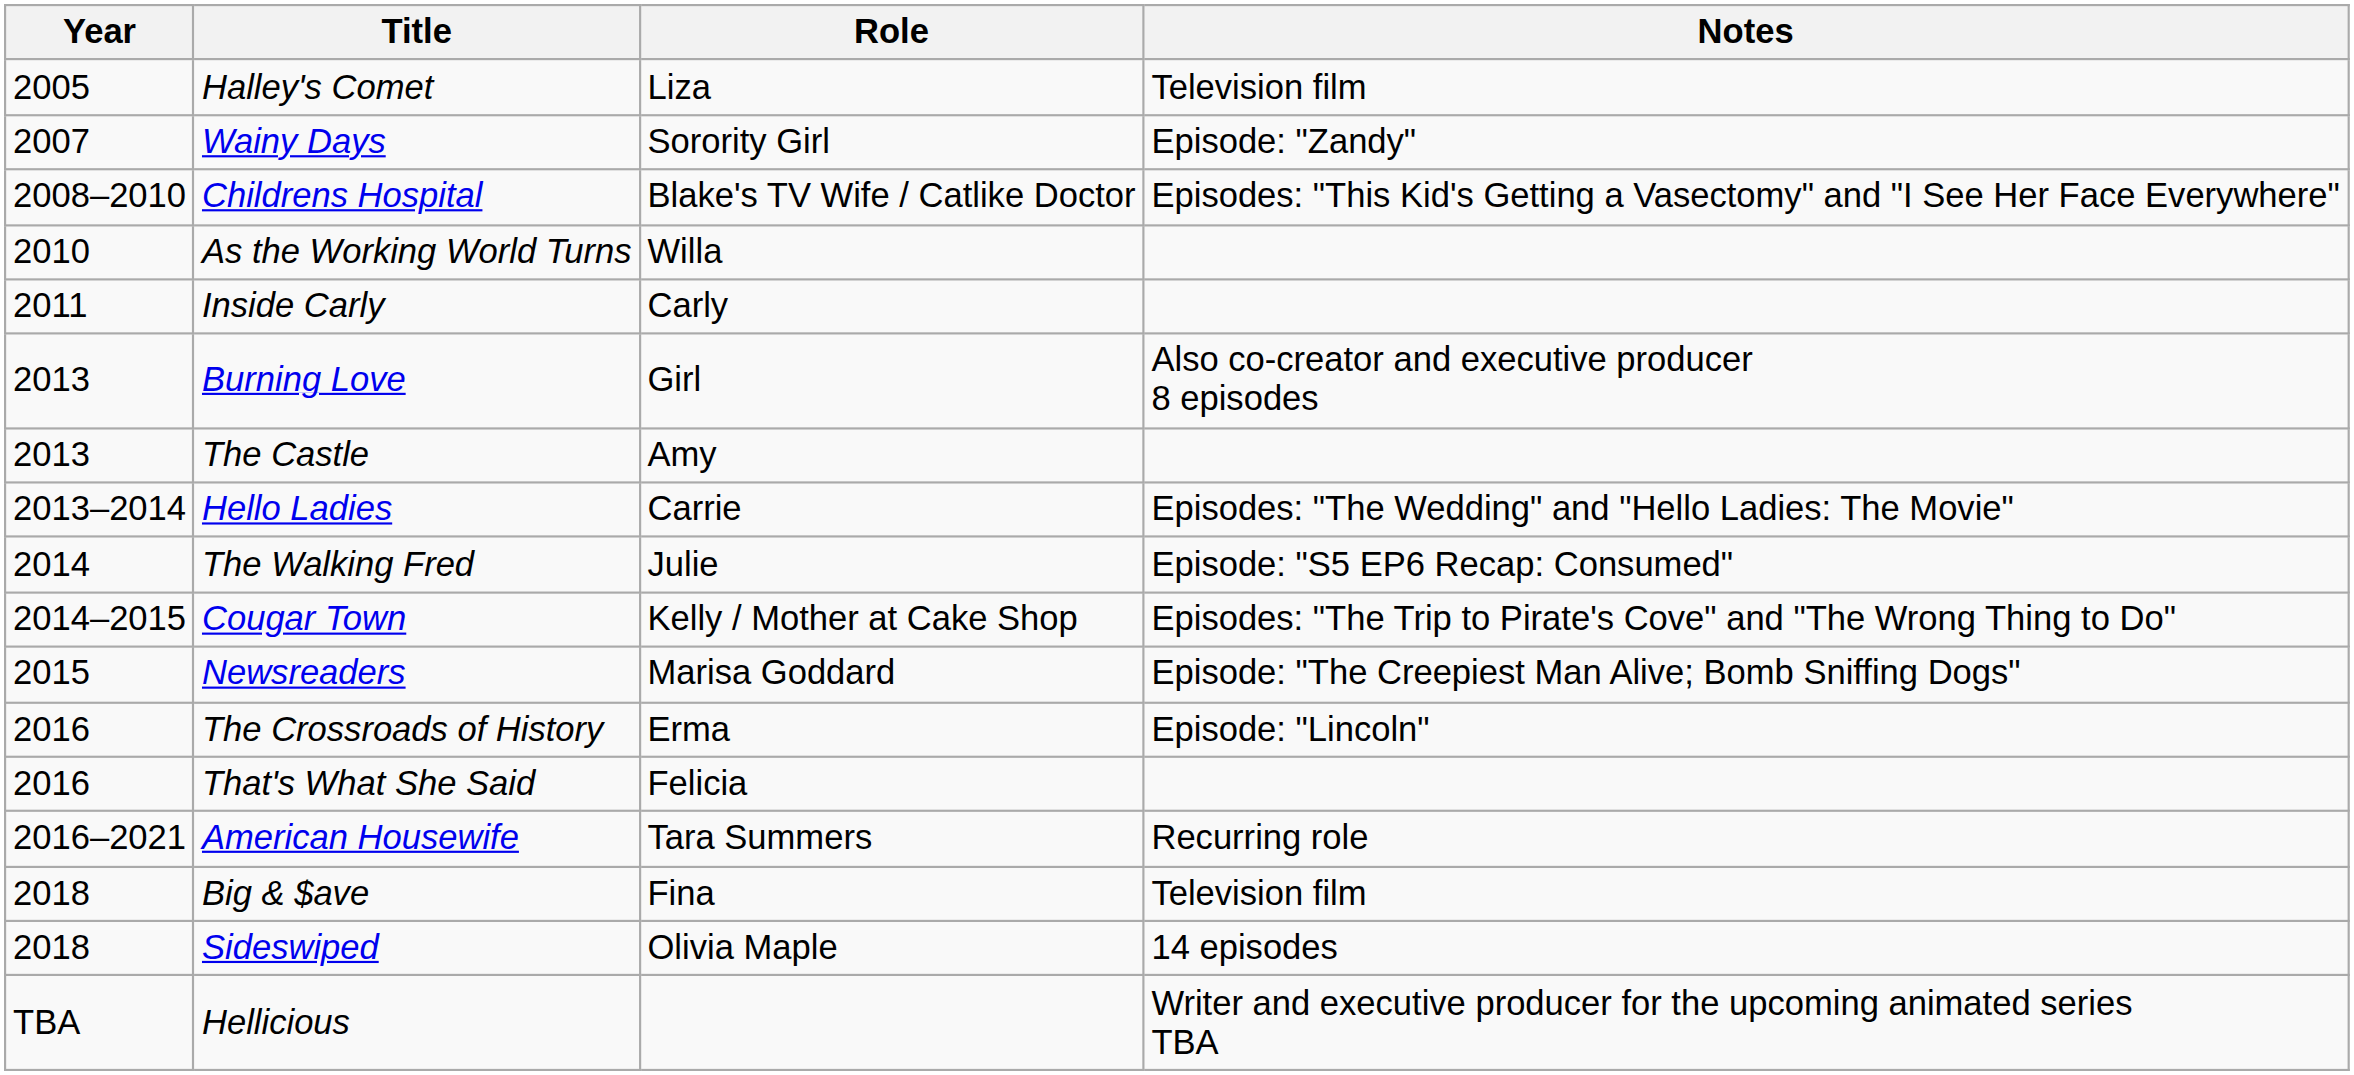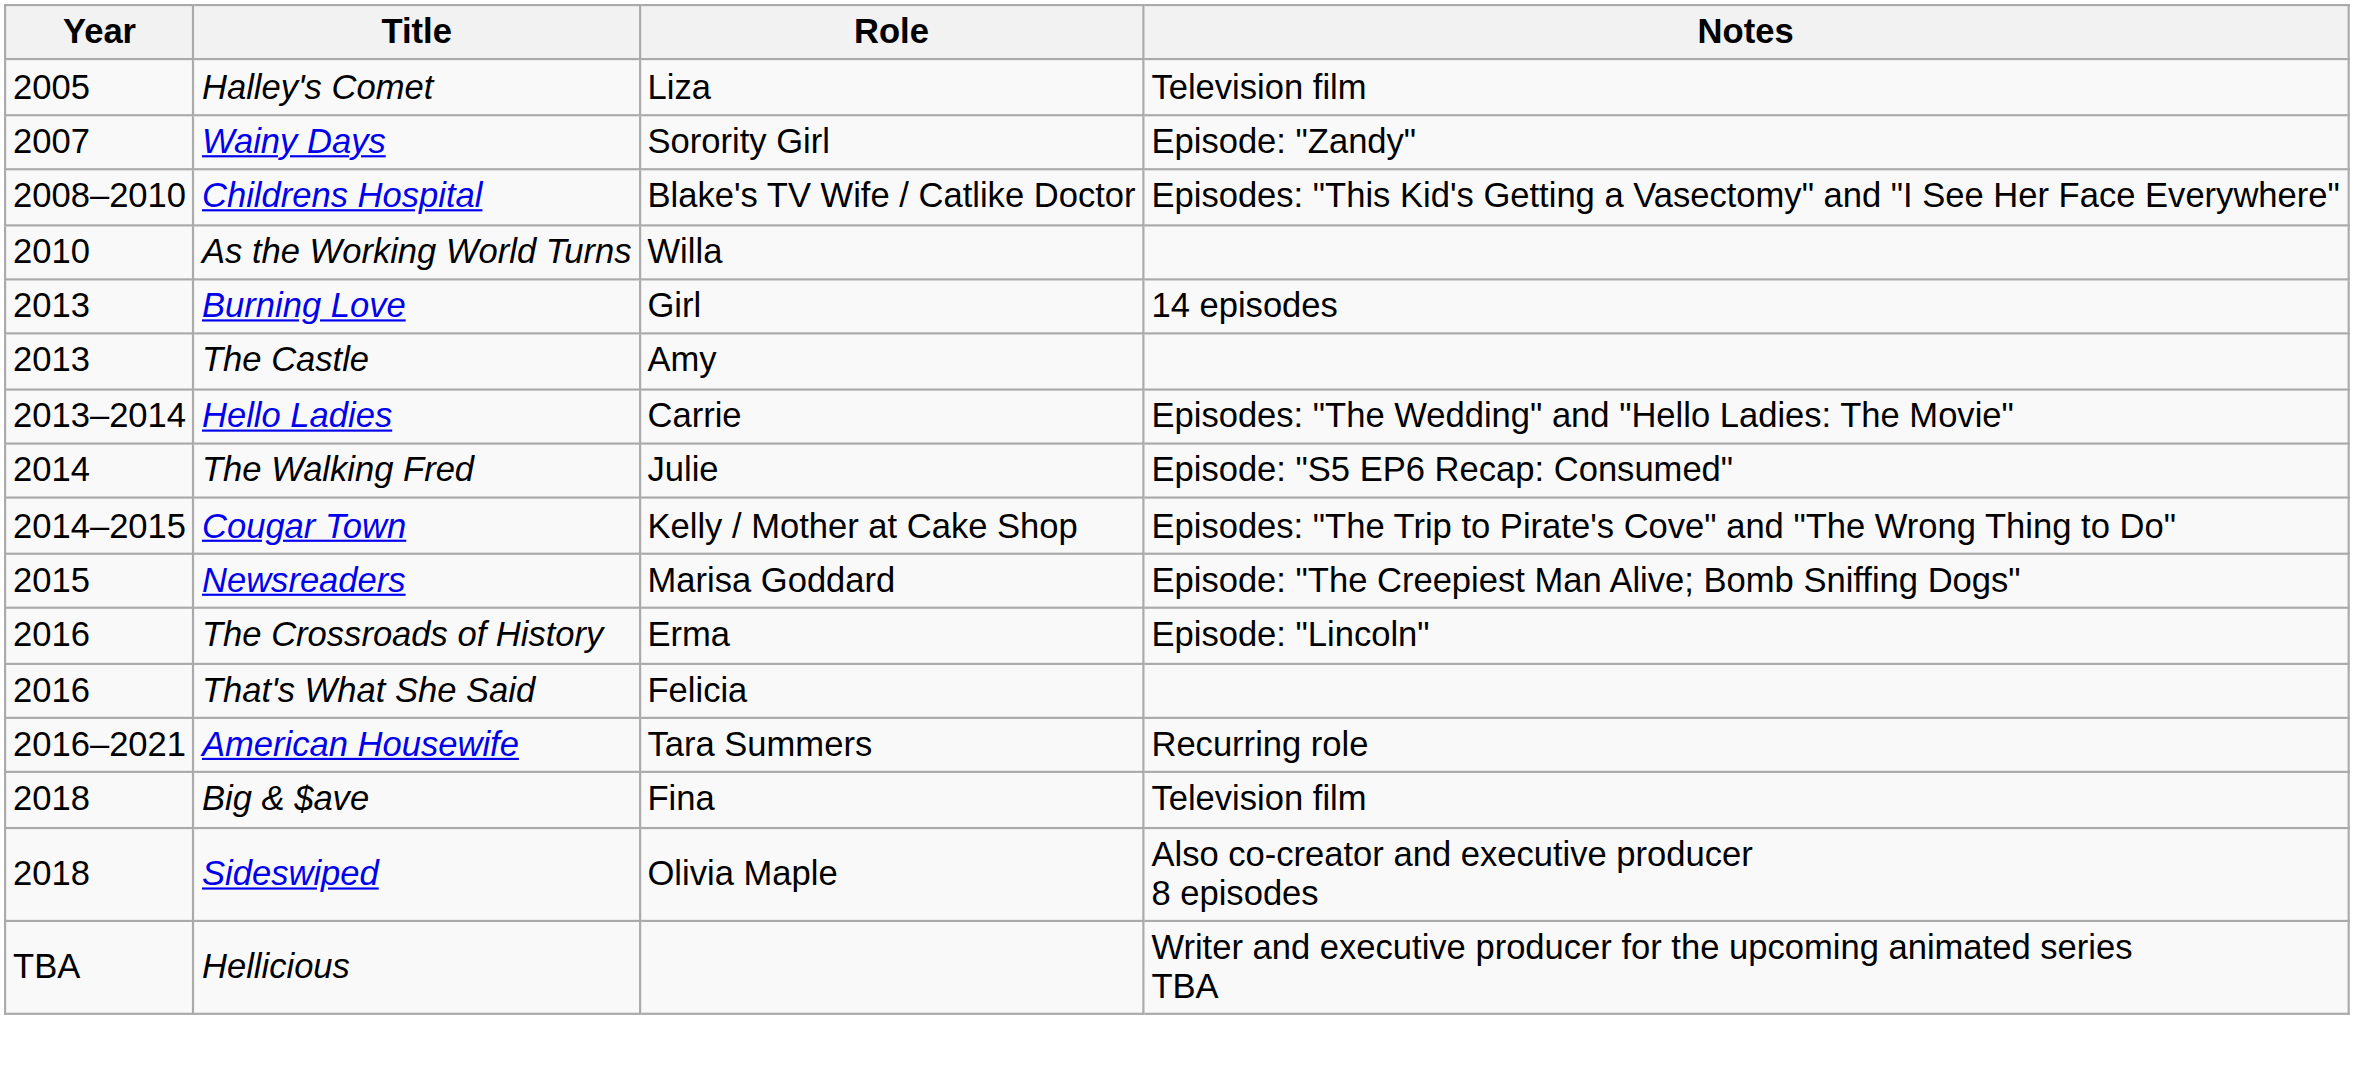- row: 2011 | Inside Carly | Carly
Burning Love | Notes: Also co-creator and executive producer 8 episodes -> 14 episodes
Sideswiped | Notes: 14 episodes -> Also co-creator and executive producer 8 episodes
